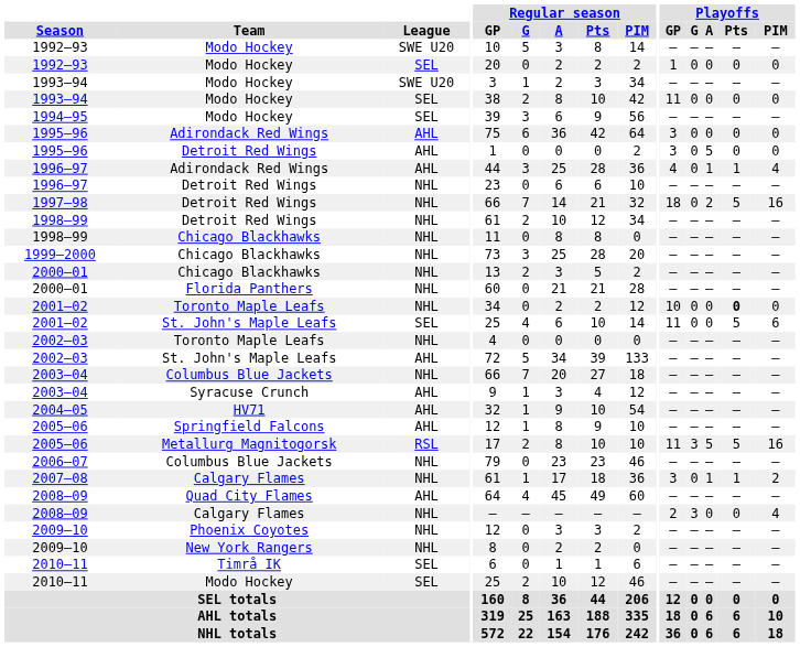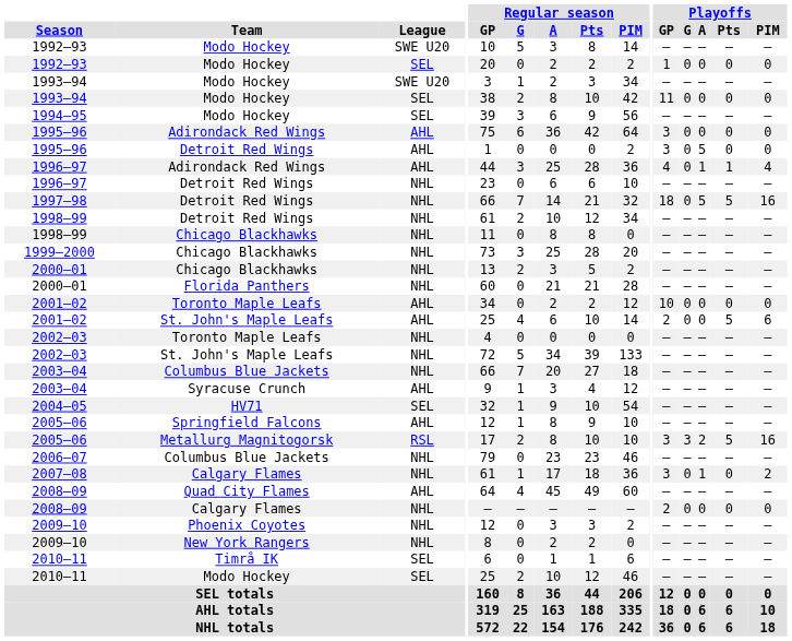1997–98 | Playoffs / A: 2 -> 5
2001–02 / Toronto Maple Leafs | League: NHL -> AHL
2001–02 / Toronto Maple Leafs | Playoffs / Pts: bold -> normal
2001–02 / St. John's Maple Leafs | League: SEL -> AHL
2001–02 / St. John's Maple Leafs | Playoffs / GP: 11 -> 2
2002–03 / St. John's Maple Leafs | League: AHL -> NHL
2004–05 | League: AHL -> SEL
2005–06 / Metallurg Magnitogorsk | Playoffs / GP: 11 -> 3
2005–06 / Metallurg Magnitogorsk | Playoffs / A: 5 -> 2
2007–08 | Playoffs / Pts: 1 -> 0
2008–09 / Calgary Flames | Playoffs / G: 3 -> 0
2008–09 / Calgary Flames | Playoffs / PIM: 4 -> 0
